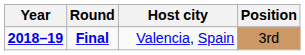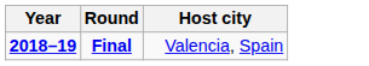- column: Position | 3rd
